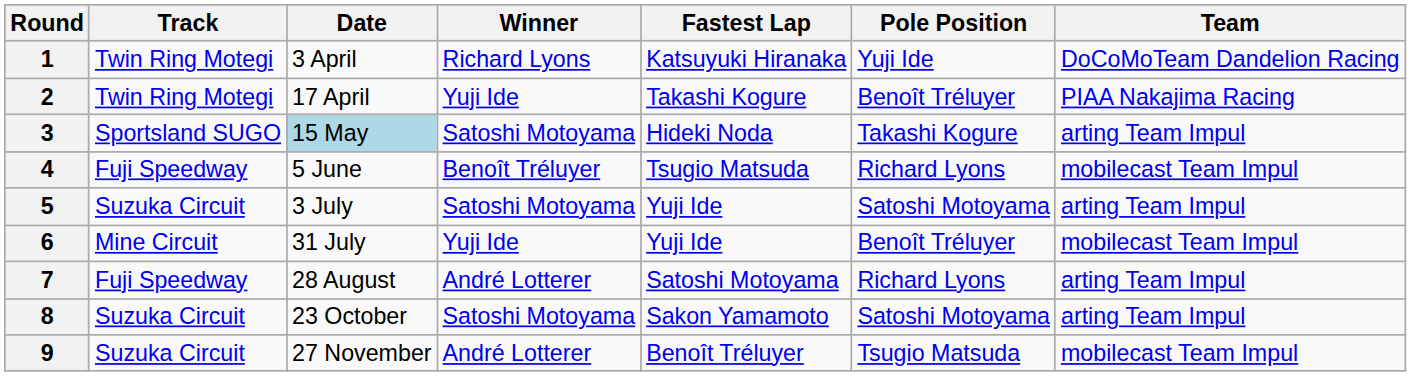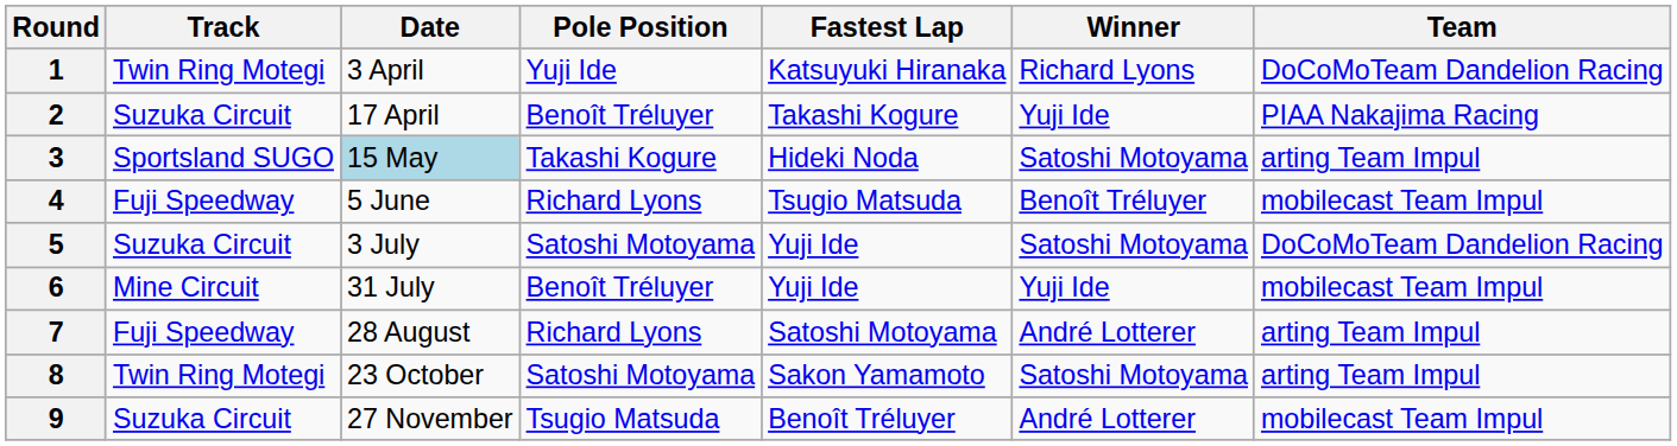columns swapped: Pole Position <-> Winner
2 | Track: Twin Ring Motegi -> Suzuka Circuit
5 | Team: arting Team Impul -> DoCoMoTeam Dandelion Racing
8 | Track: Suzuka Circuit -> Twin Ring Motegi
